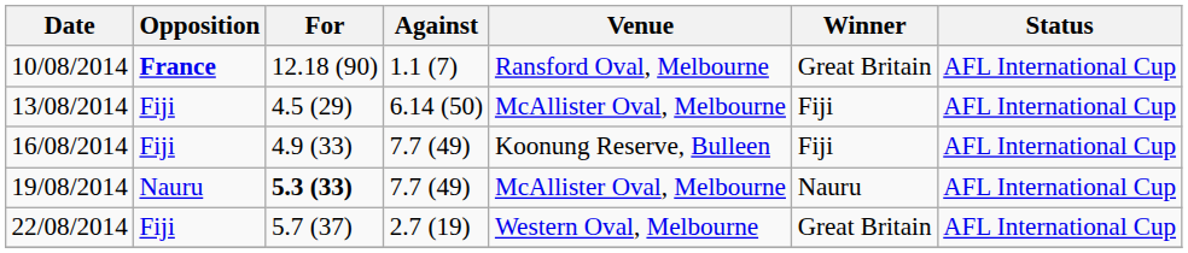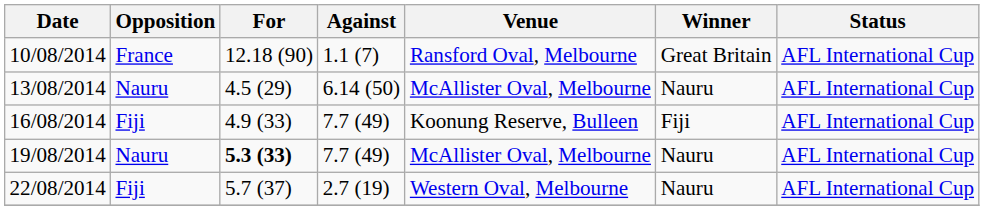10/08/2014 | Opposition: bold -> normal
13/08/2014 | Opposition: Fiji -> Nauru
13/08/2014 | Winner: Fiji -> Nauru
22/08/2014 | Winner: Great Britain -> Nauru
